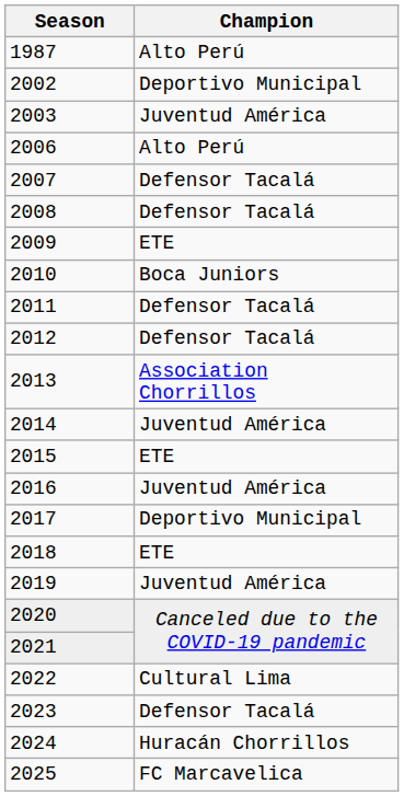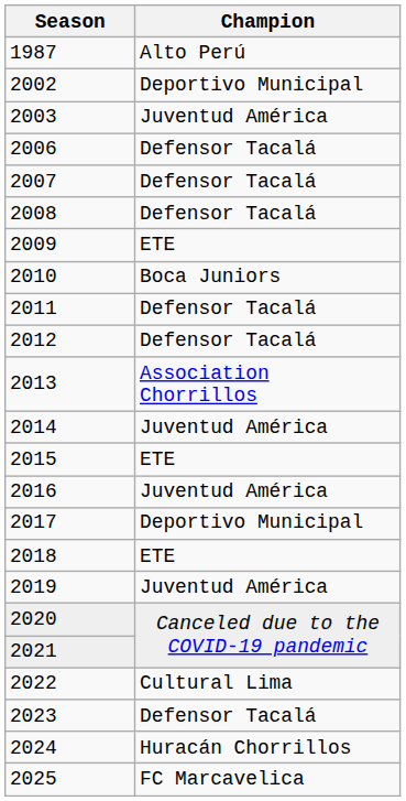2006 | Champion: Alto Perú -> Defensor Tacalá
